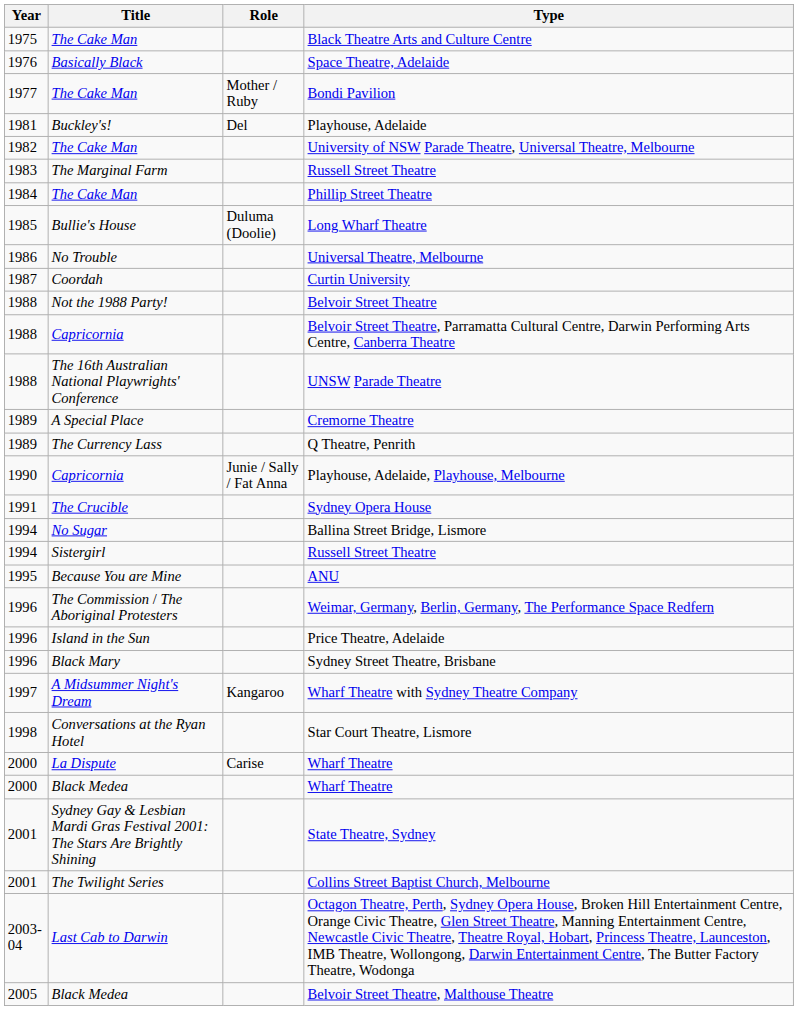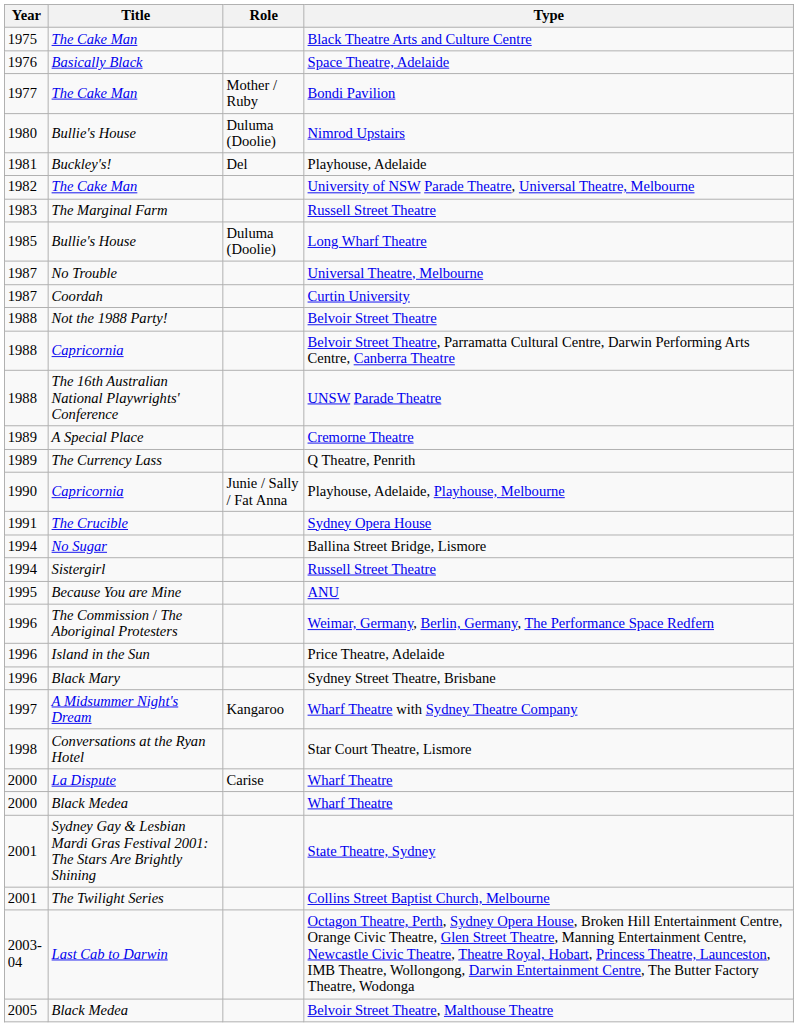+ row: 1980 | Bullie's House | Duluma (Doolie) | Nimrod Upstairs
- row: 1984 | The Cake Man | Phillip Street Theatre
Universal Theatre, Melbourne | Year: 1986 -> 1987
